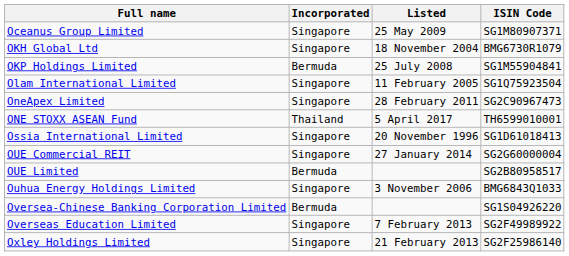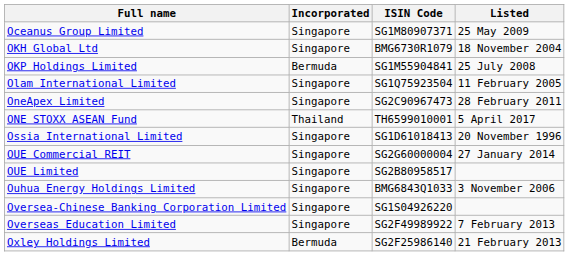columns swapped: ISIN Code <-> Listed
OUE Limited | Incorporated: Bermuda -> Singapore
Oversea-Chinese Banking Corporation Limited | Incorporated: Bermuda -> Singapore
Oxley Holdings Limited | Incorporated: Singapore -> Bermuda
